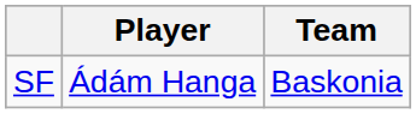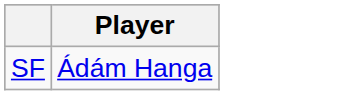- column: Team | Baskonia
